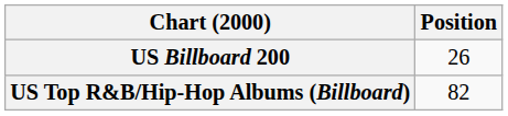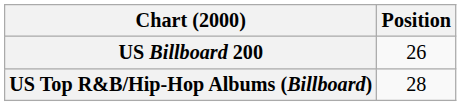US Top R&B/Hip-Hop Albums (Billboard) | Position: 82 -> 28
